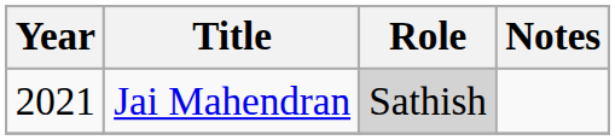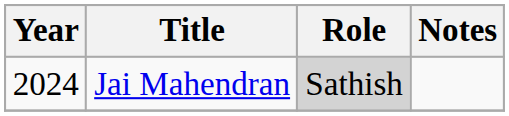Jai Mahendran | Year: 2021 -> 2024
